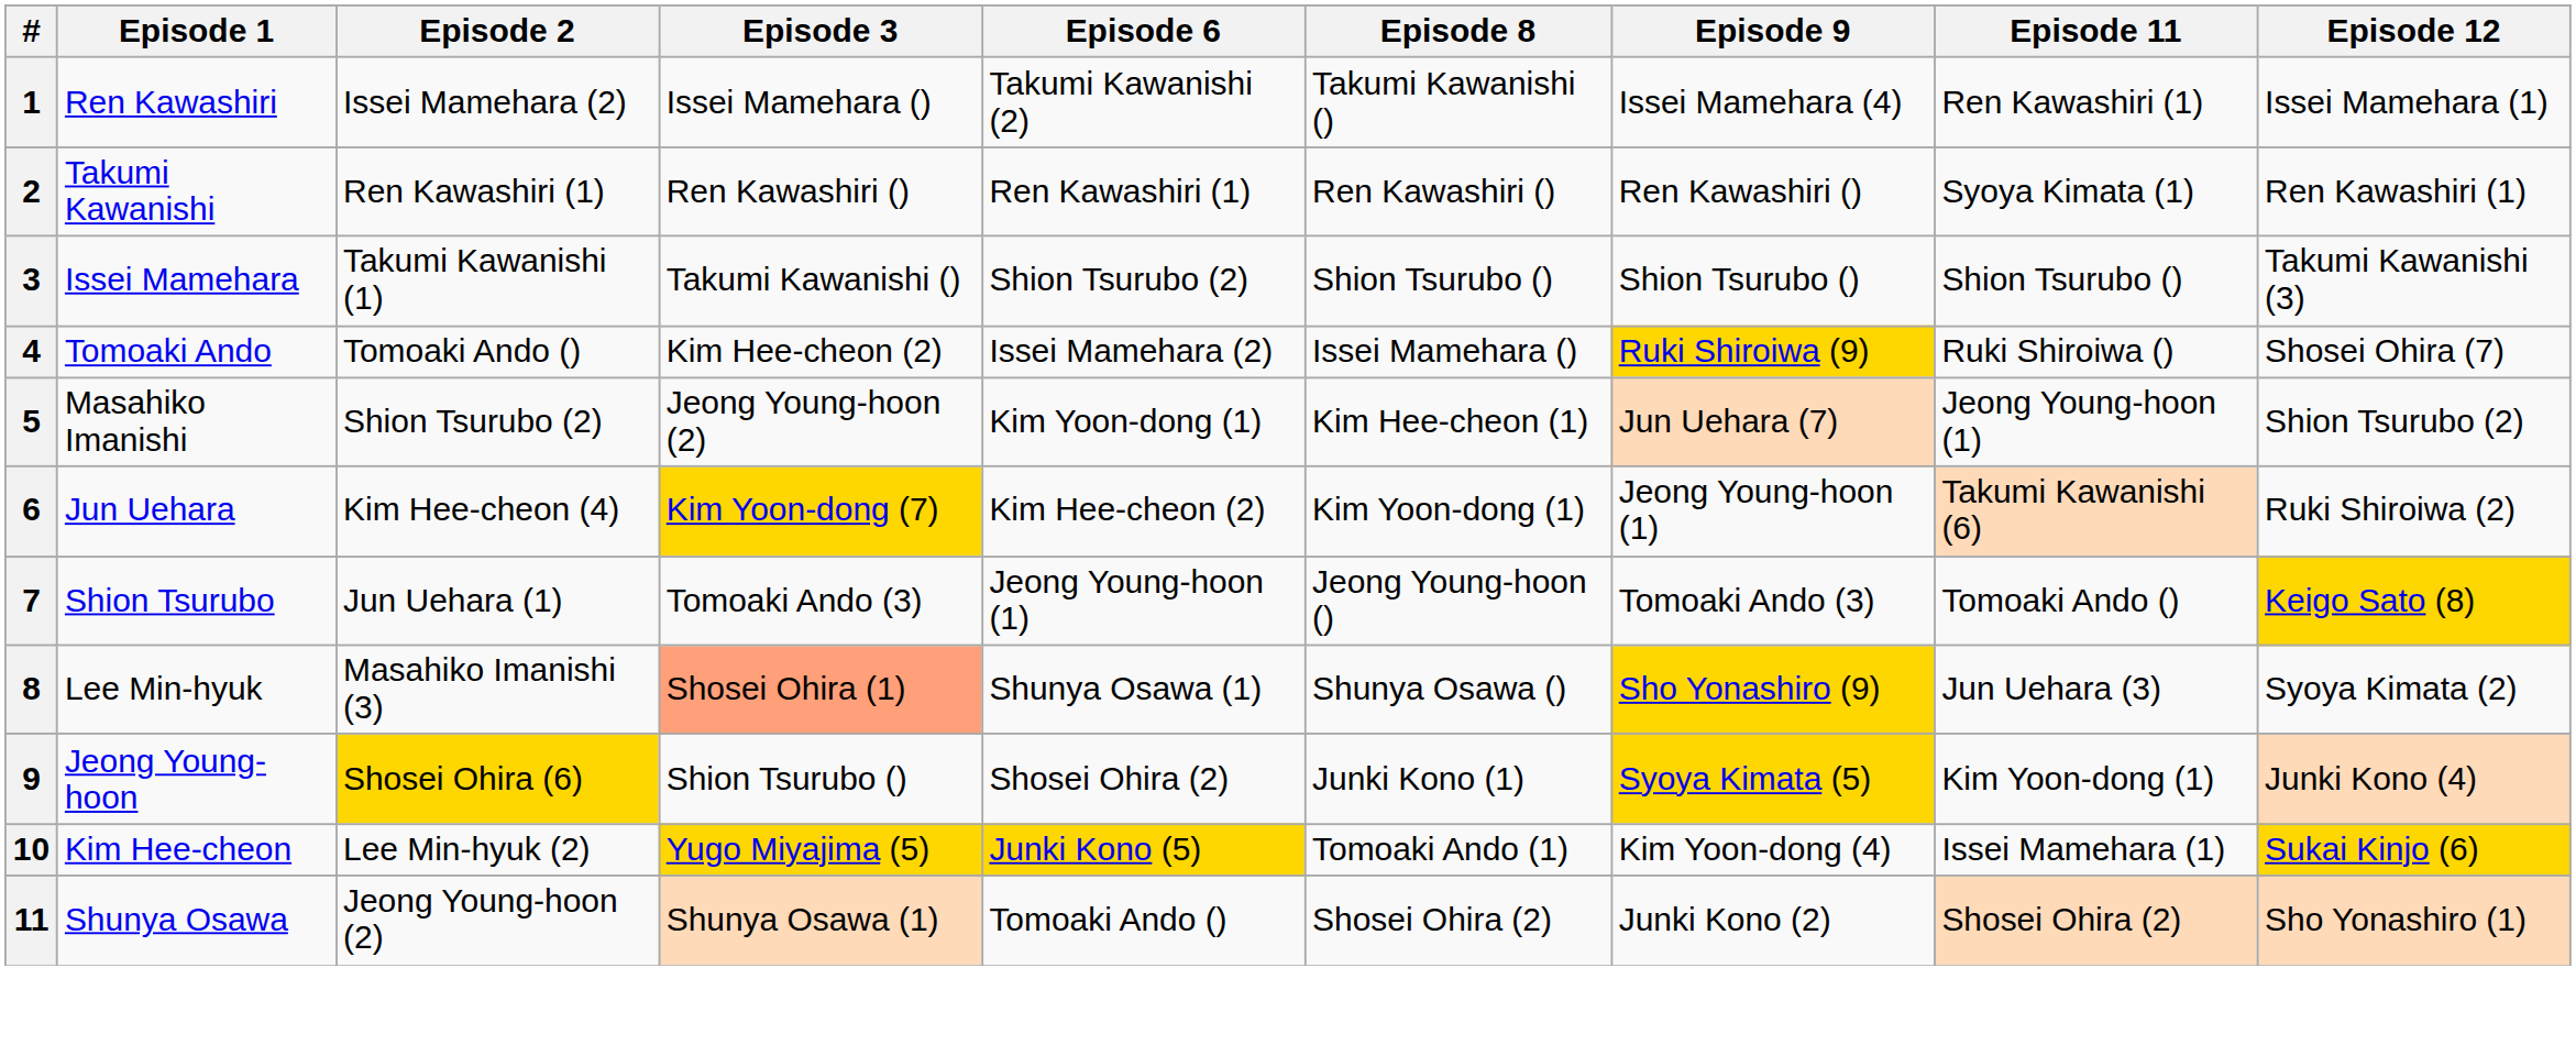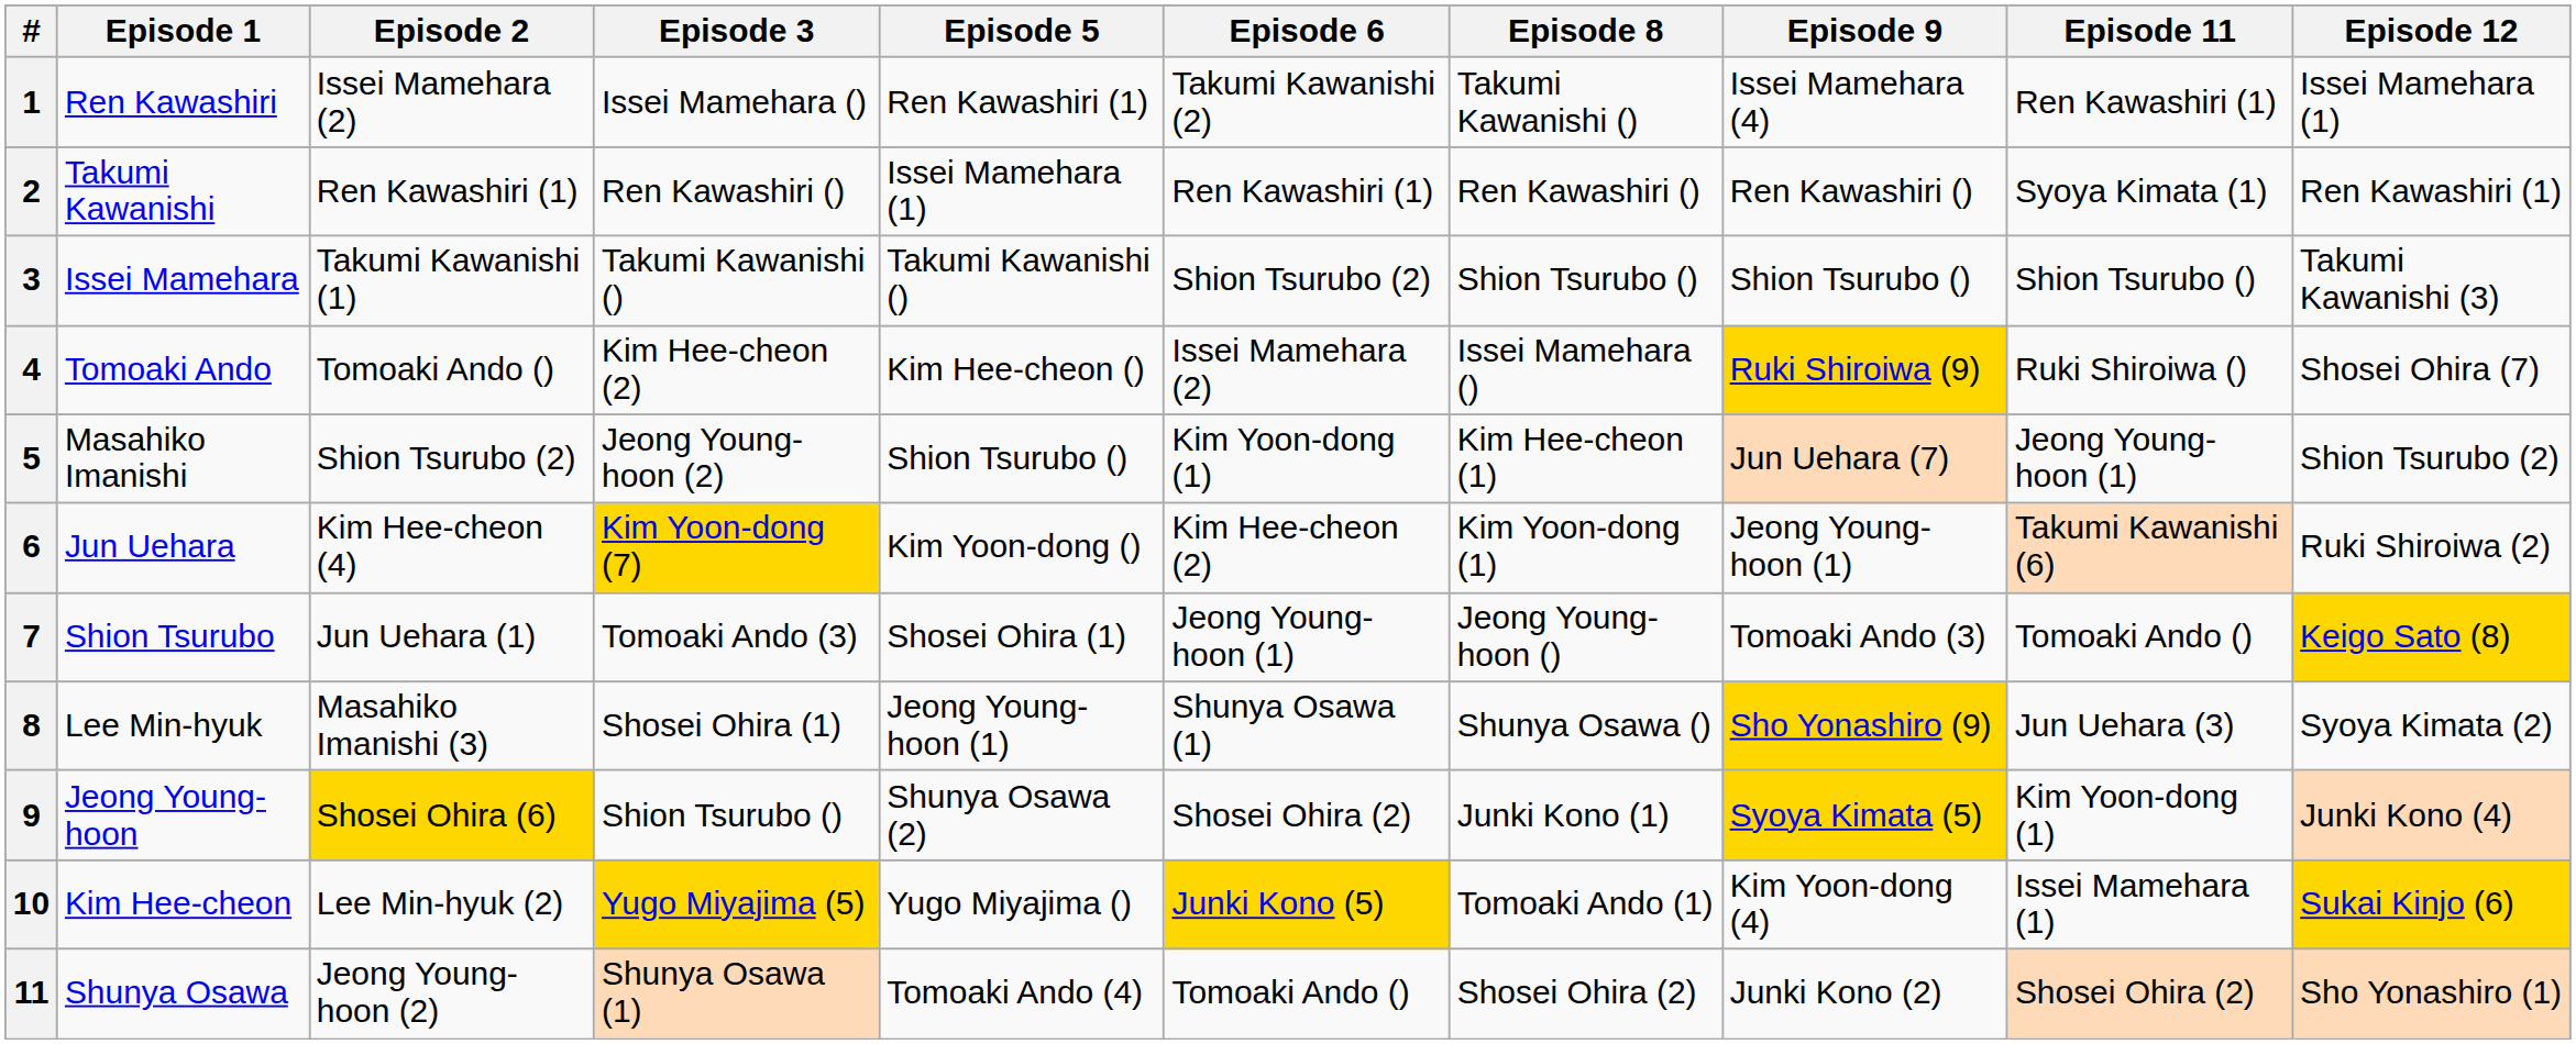+ column: Episode 5 | Ren Kawashiri (1) | Issei Mamehara (1) | Takumi Kawanishi () | Kim Hee-cheon () | Shion Tsurubo () | Kim Yoon-dong () | Shosei Ohira (1) | Jeong Young-hoon (1) | Shunya Osawa (2) | Yugo Miyajima () | Tomoaki Ando (4)
8 | Episode 3: lightsalmon background -> no background
